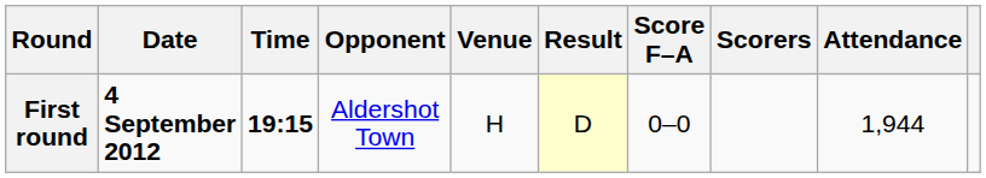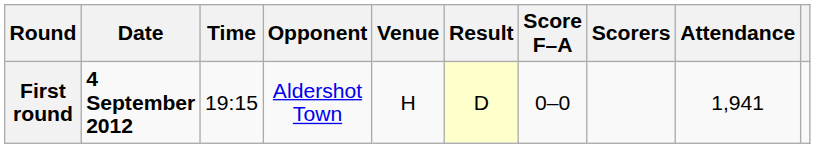First round | Time: bold -> normal
First round | Attendance: 1,944 -> 1,941
